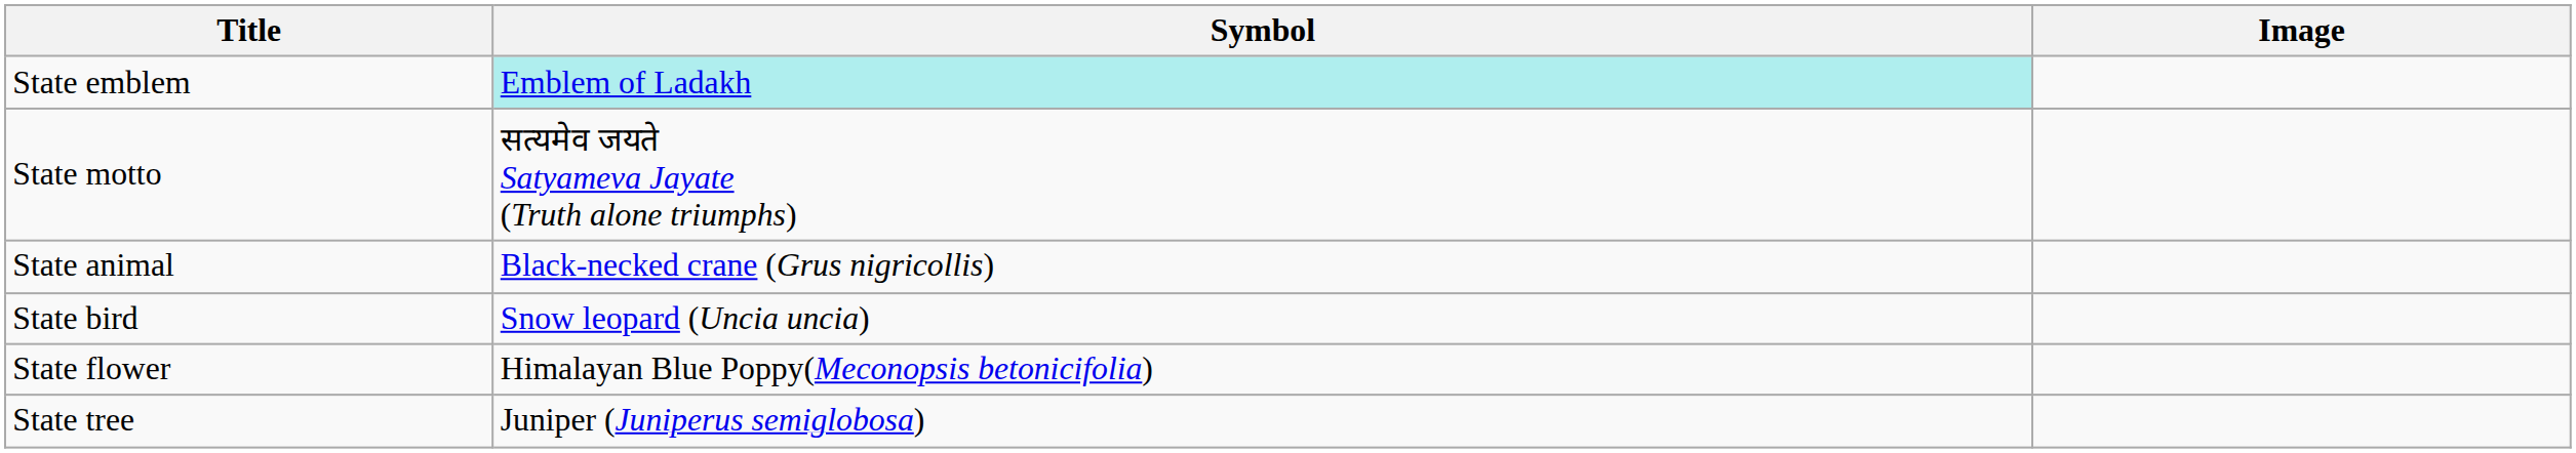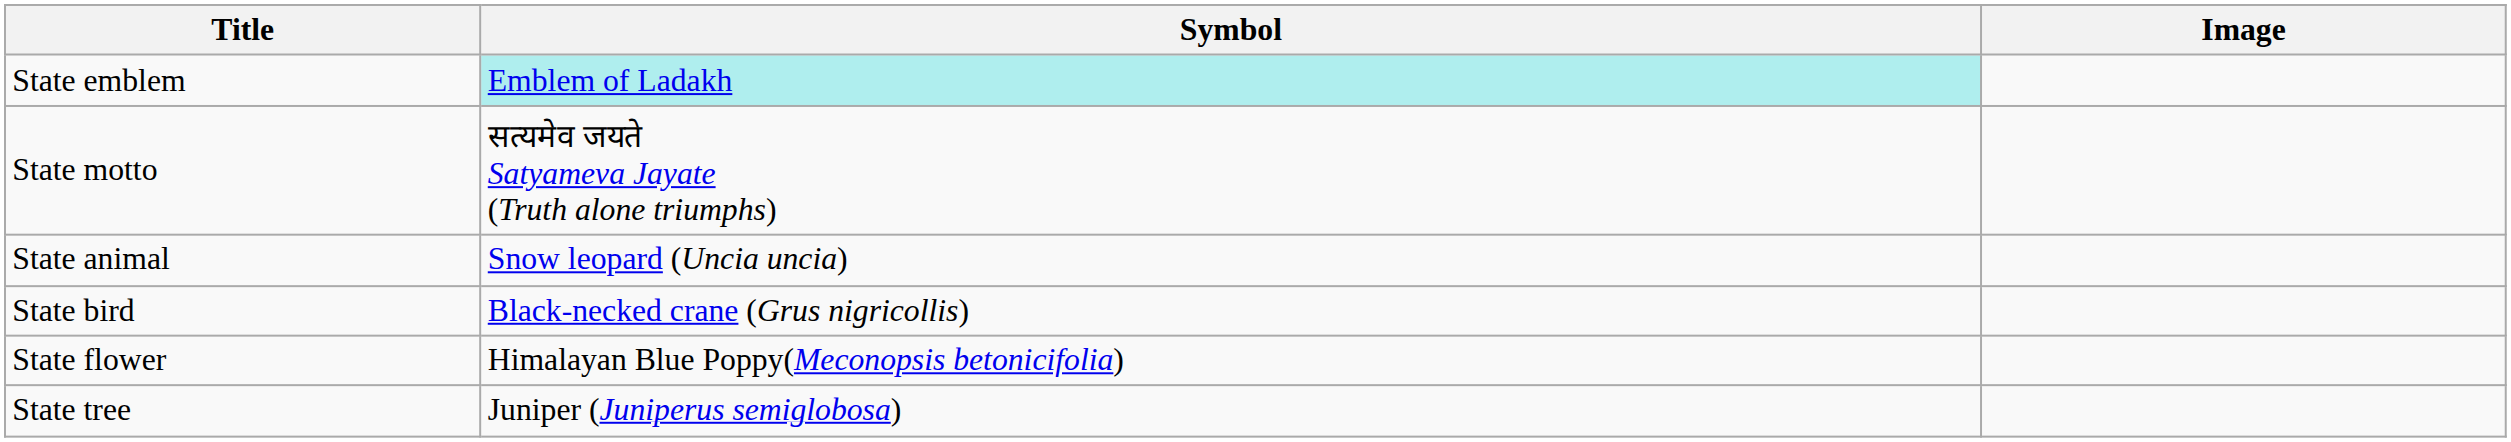State animal | Symbol: Black-necked crane (Grus nigricollis) -> Snow leopard (Uncia uncia)
State bird | Symbol: Snow leopard (Uncia uncia) -> Black-necked crane (Grus nigricollis)
